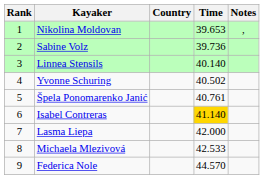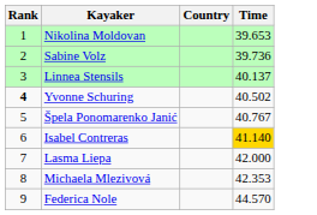- column: Notes | ,
Linnea Stensils | Time: 40.140 -> 40.137
Yvonne Schuring | Rank: normal -> bold
Špela Ponomarenko Janić | Time: 40.761 -> 40.767
Michaela Mlezivová | Time: 42.533 -> 42.353
